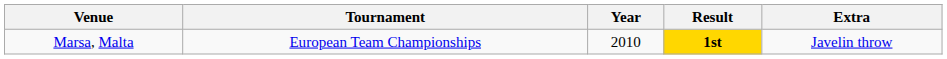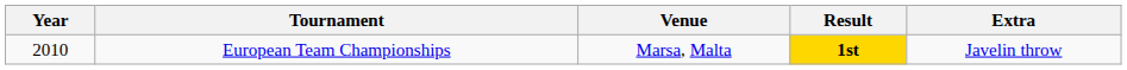columns swapped: Year <-> Venue
